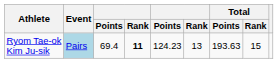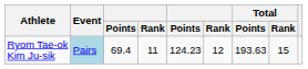Ryom Tae-ok Kim Ju-sik | column 4: bold -> normal
Ryom Tae-ok Kim Ju-sik | column 6: 13 -> 12
